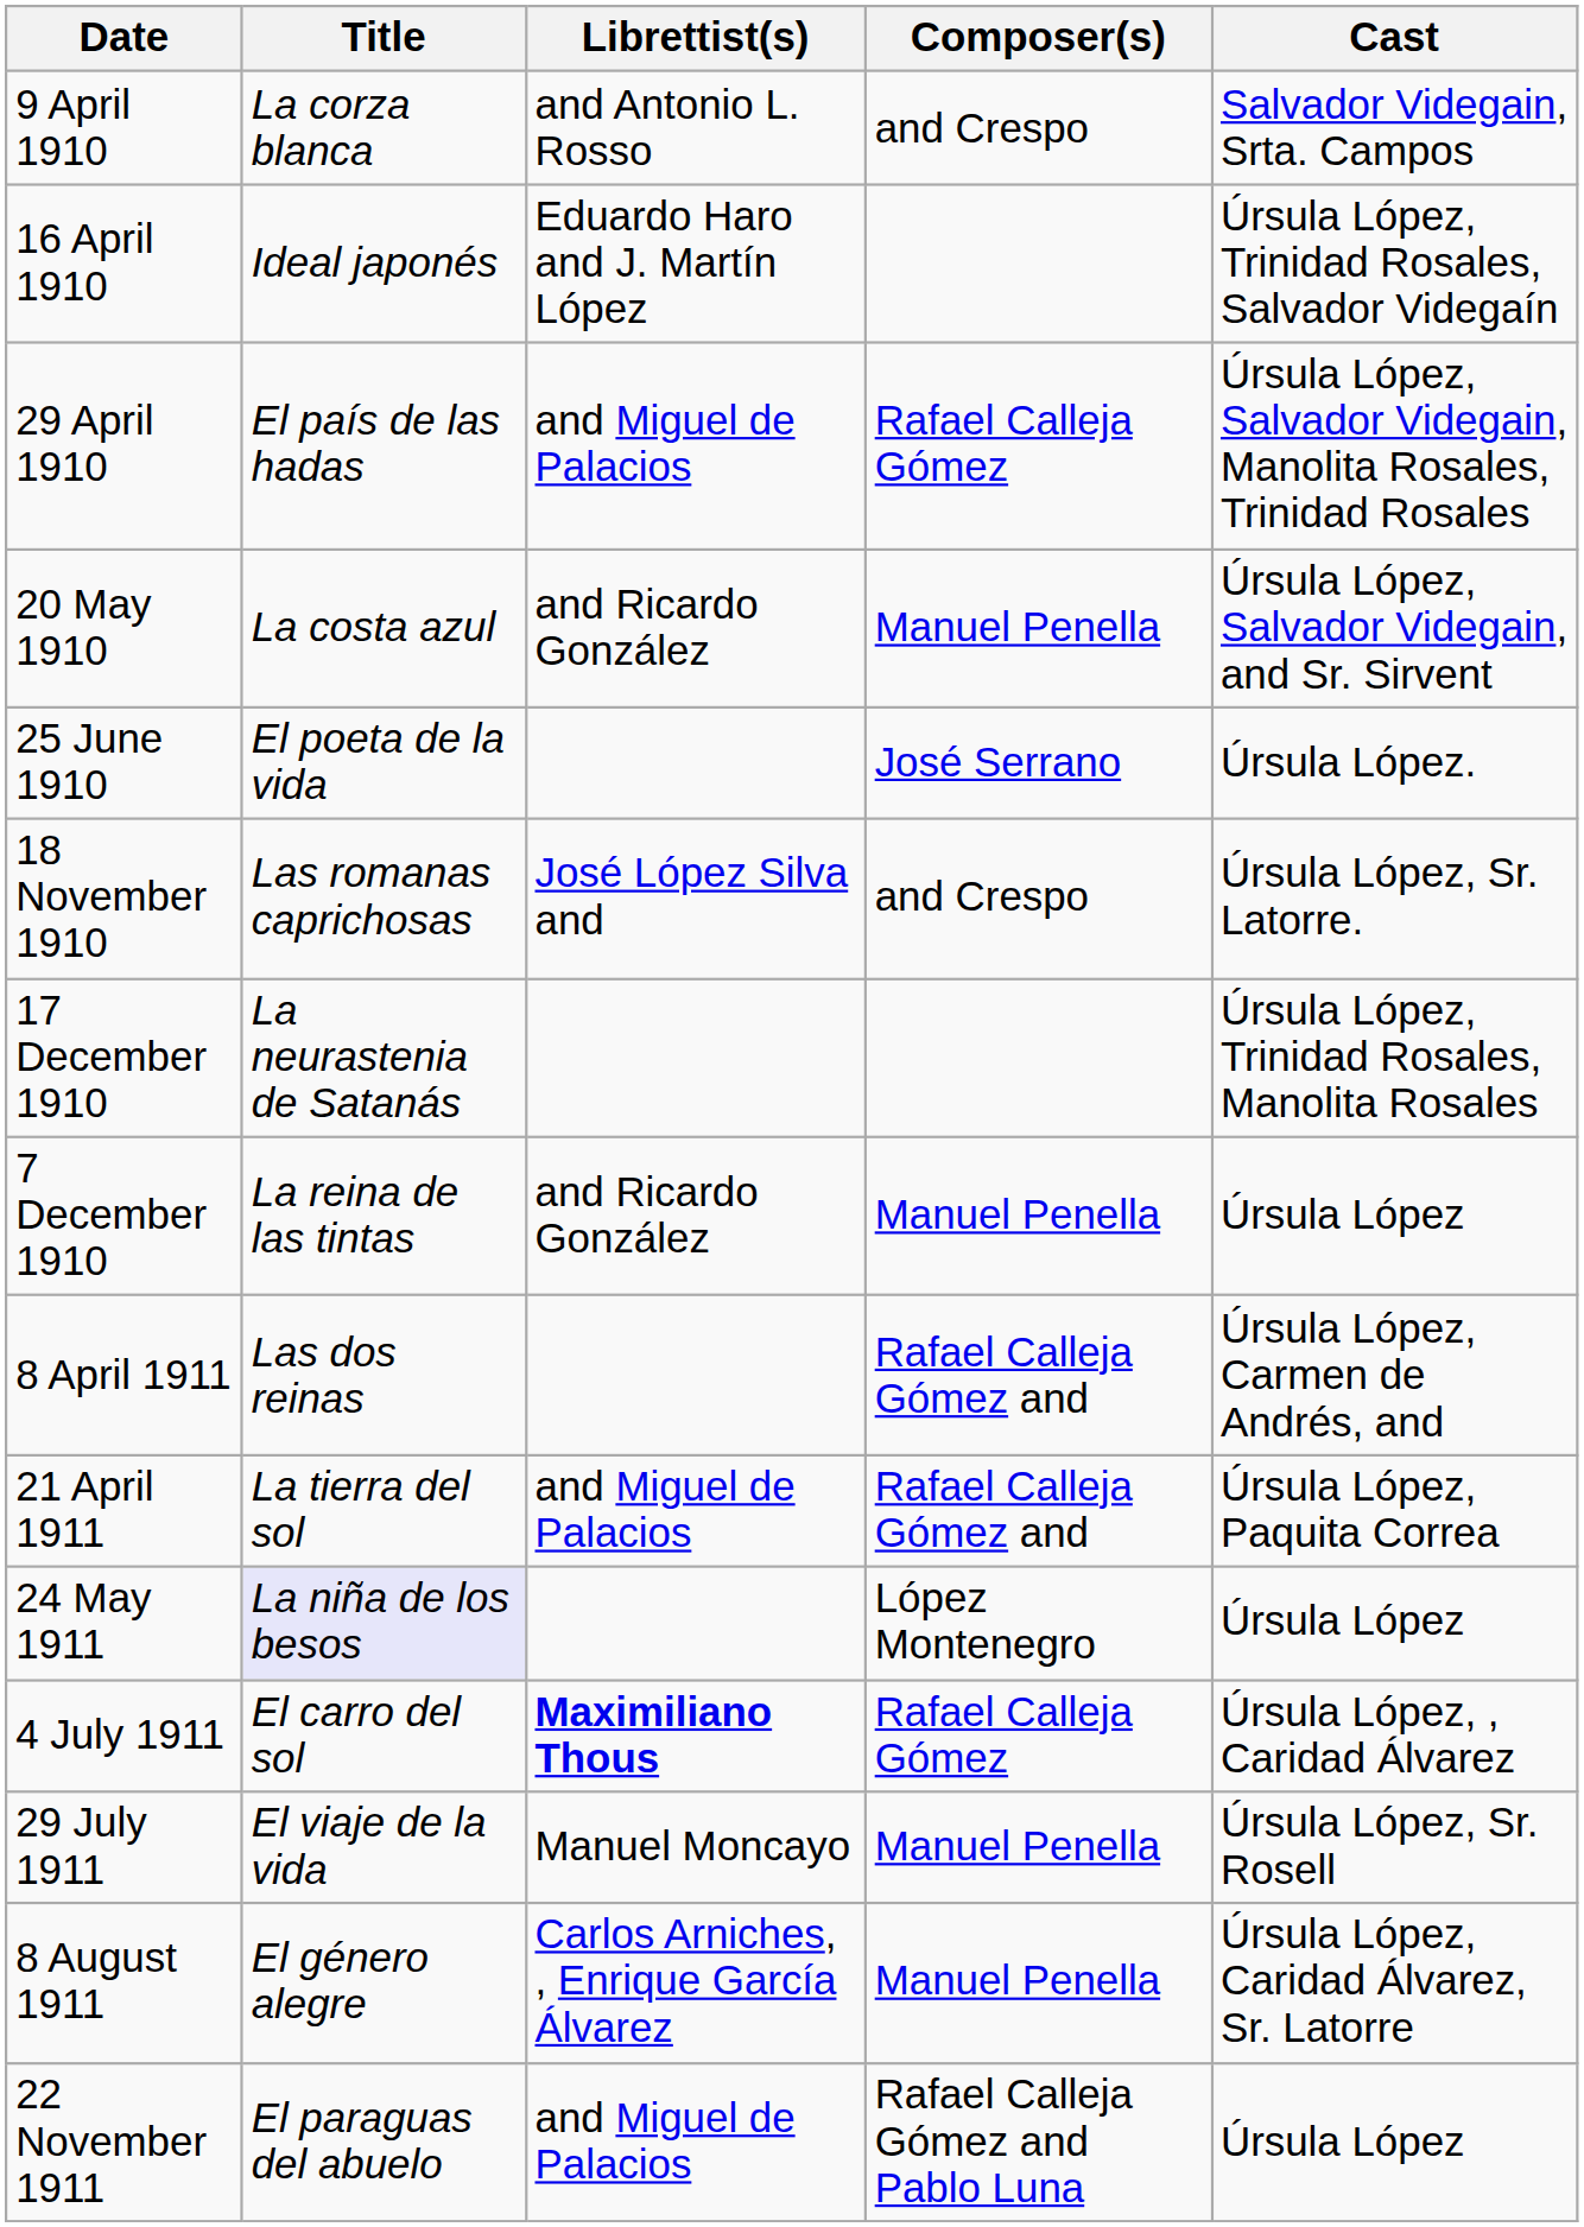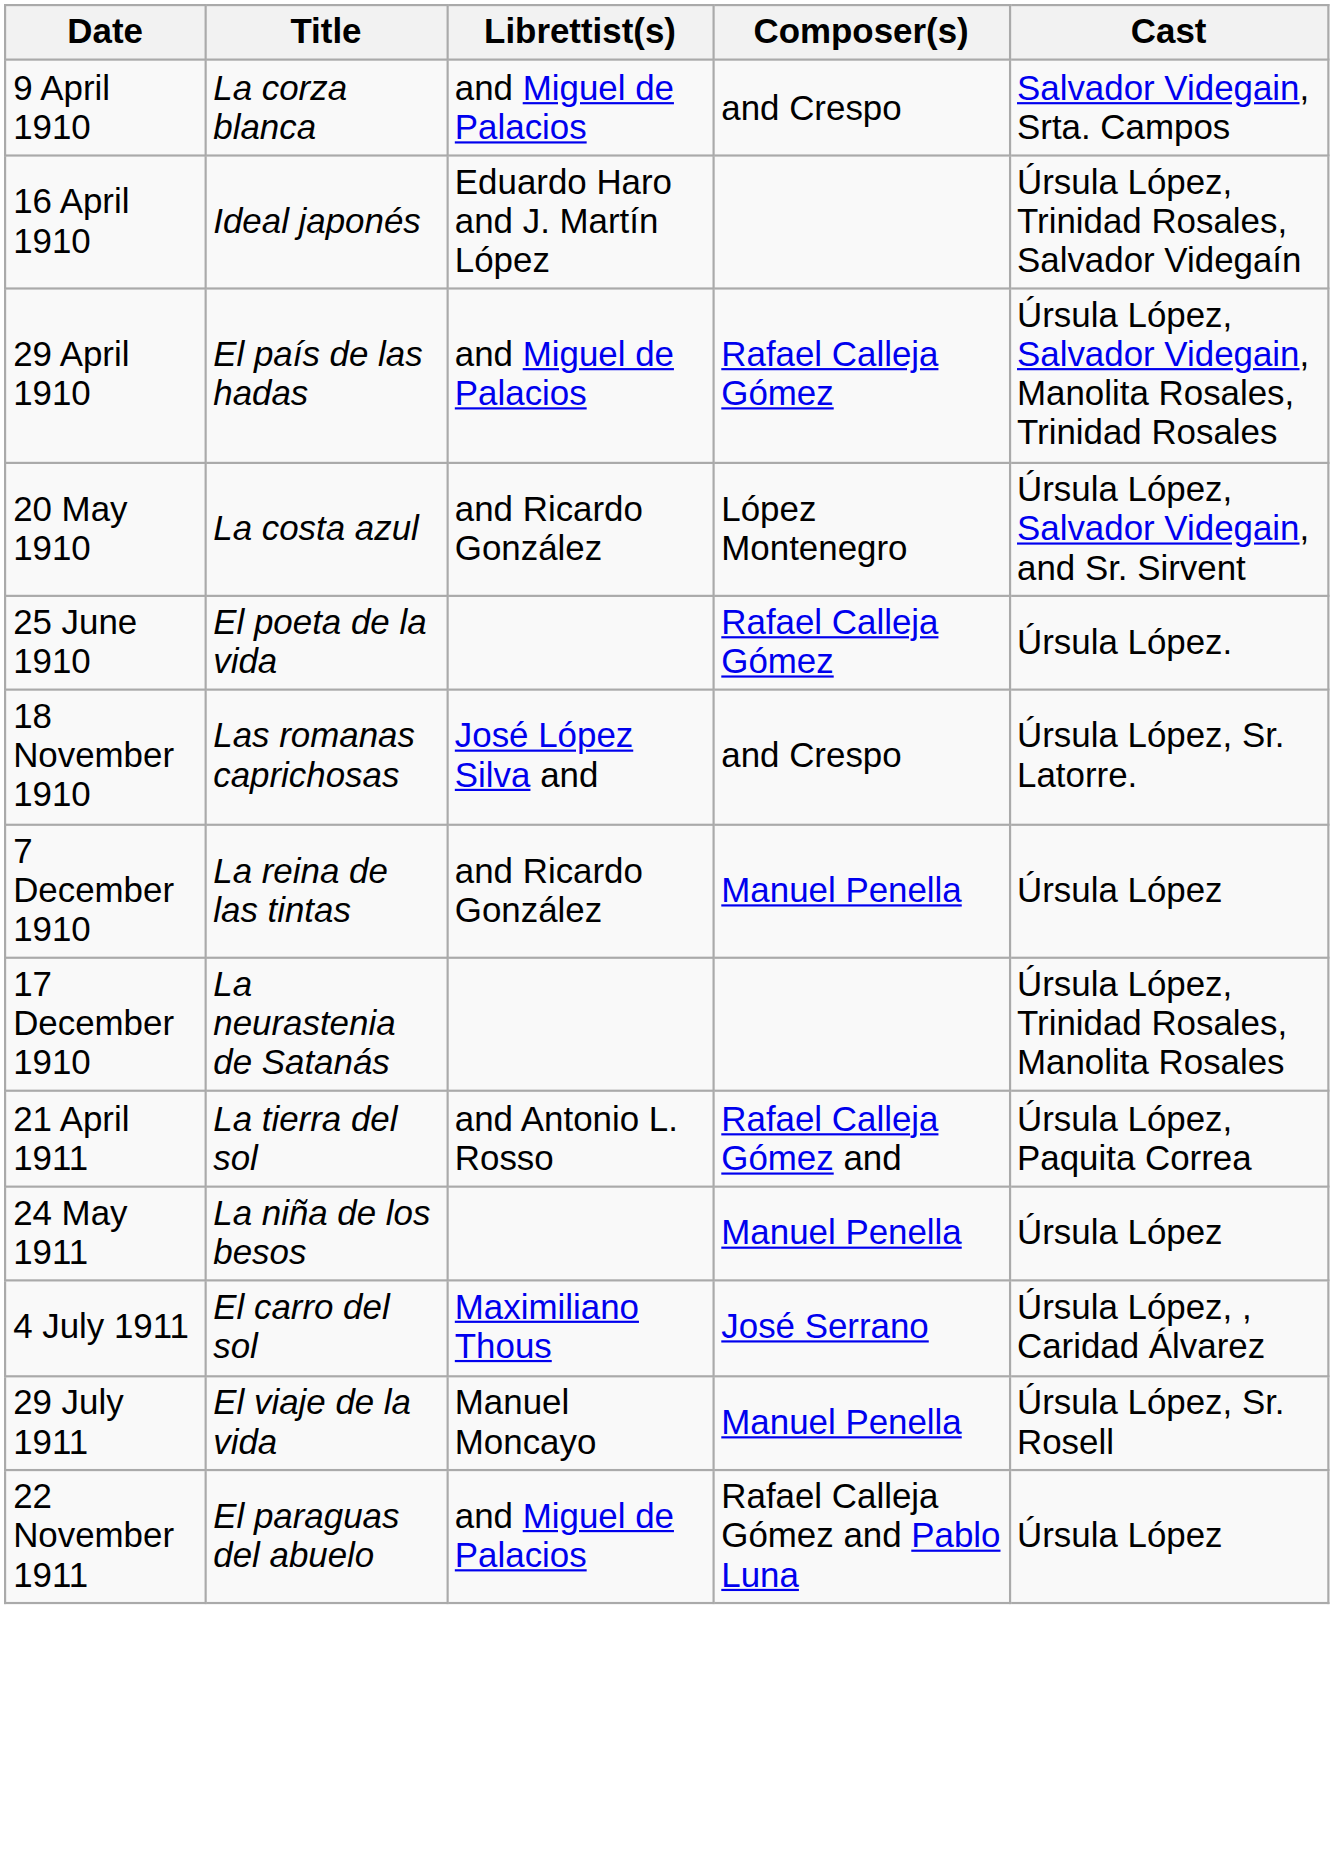9 April 1910 | Librettist(s): and Antonio L. Rosso -> and Miguel de Palacios
20 May 1910 | Composer(s): Manuel Penella -> López Montenegro
25 June 1910 | Composer(s): José Serrano -> Rafael Calleja Gómez
rows swapped: 7 December 1910 <-> 17 December 1910
- row: 8 April 1911 | Las dos reinas | Rafael Calleja Gómez and | Úrsula López, Carmen de Andrés, and
21 April 1911 | Librettist(s): and Miguel de Palacios -> and Antonio L. Rosso
24 May 1911 | Title: lavender background -> no background
24 May 1911 | Composer(s): López Montenegro -> Manuel Penella
4 July 1911 | Librettist(s): bold -> normal
4 July 1911 | Composer(s): Rafael Calleja Gómez -> José Serrano
- row: 8 August 1911 | El género alegre | Carlos Arniches, , Enrique García Álvarez | Manuel Penella | Úrsula López, Caridad Álvarez, Sr. Latorre
